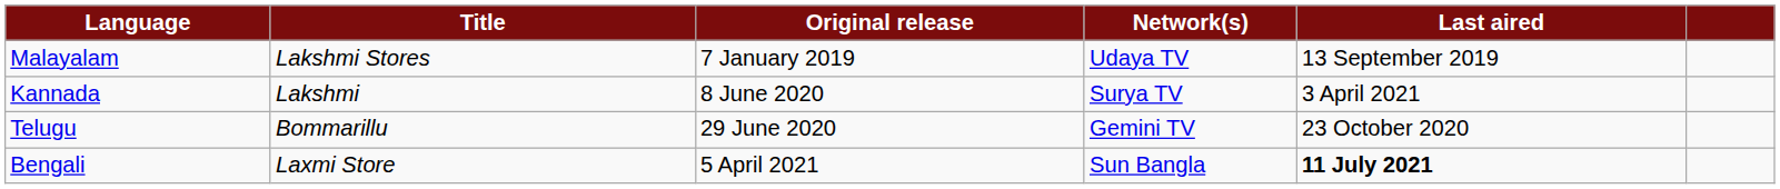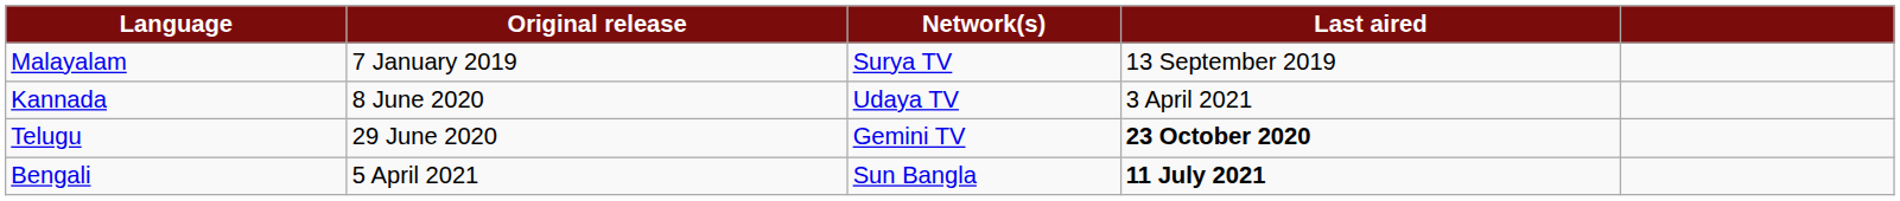- column: Title | Lakshmi Stores | Lakshmi | Bommarillu | Laxmi Store
Malayalam | Network(s): Udaya TV -> Surya TV
Kannada | Network(s): Surya TV -> Udaya TV
Telugu | Last aired: normal -> bold
